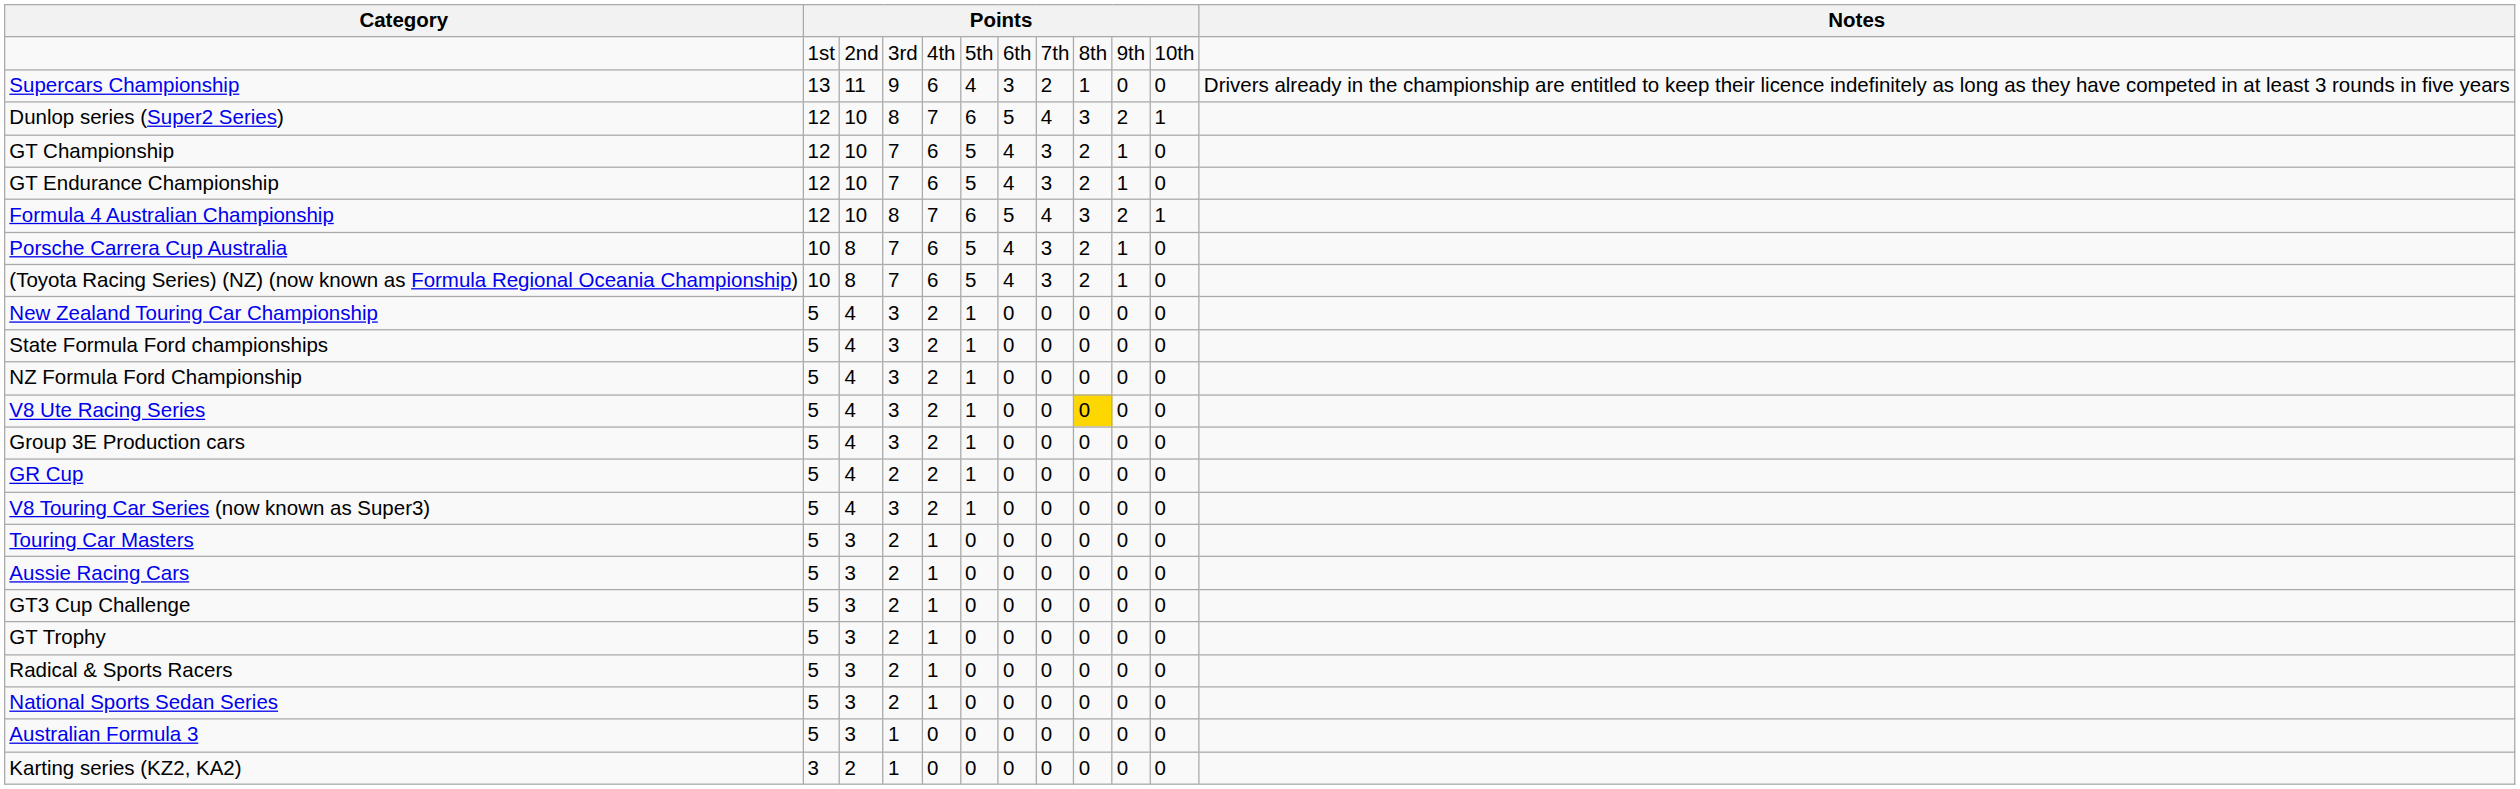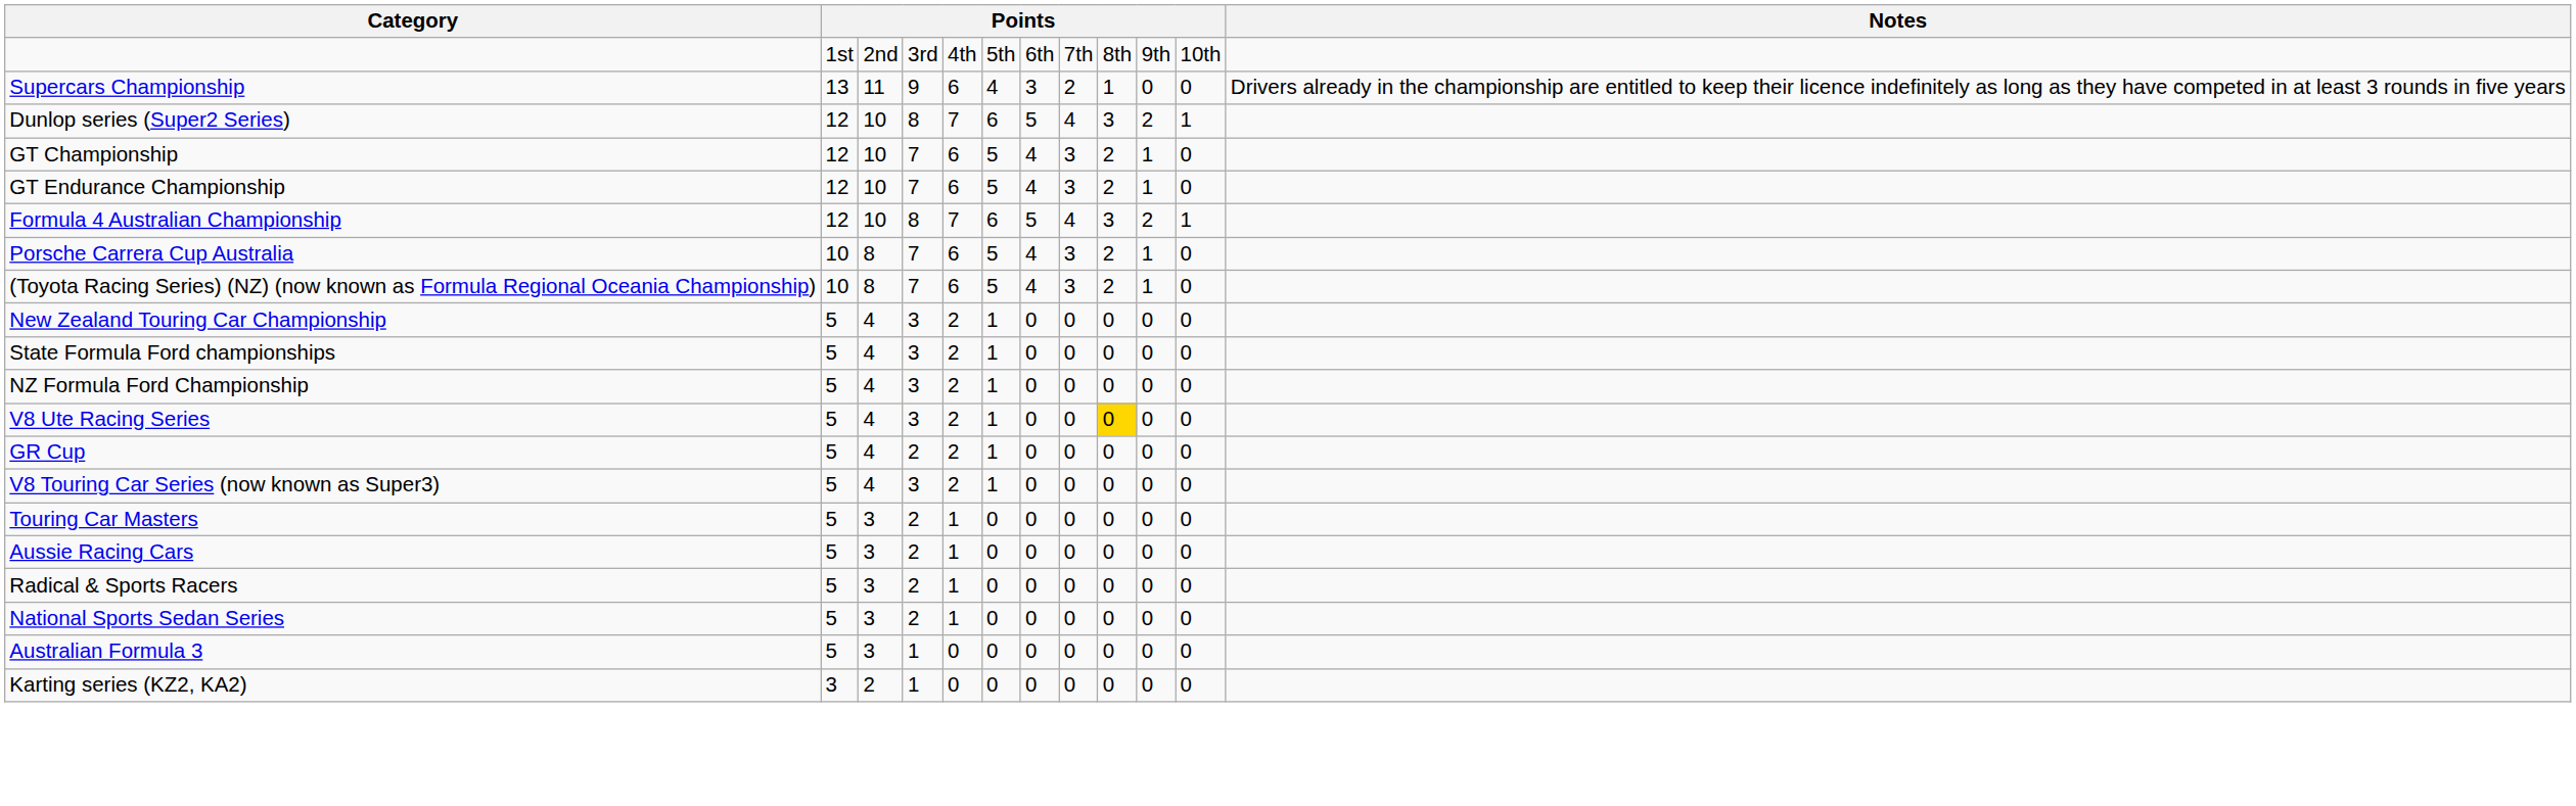- row: Group 3E Production cars | 5 | 4 | 3 | 2 | 1 | 0 | 0 | 0 | 0 | 0
- row: GT3 Cup Challenge | 5 | 3 | 2 | 1 | 0 | 0 | 0 | 0 | 0 | 0
- row: GT Trophy | 5 | 3 | 2 | 1 | 0 | 0 | 0 | 0 | 0 | 0
